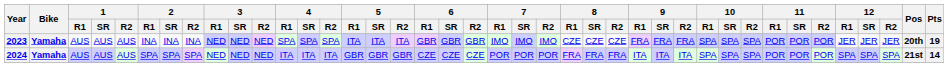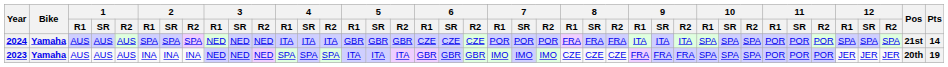rows swapped: 2023 <-> 2024
